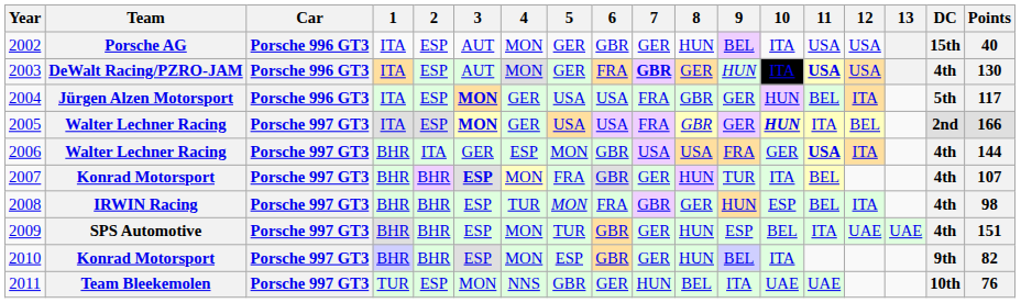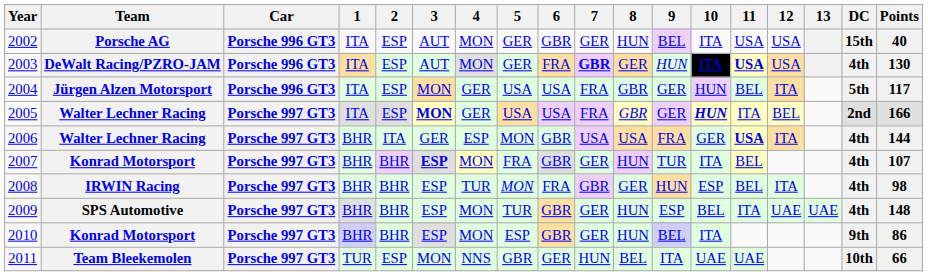2004 | 3: bold -> normal
2009 | Points: 151 -> 148
2010 | Points: 82 -> 86
2011 | Points: 76 -> 66
